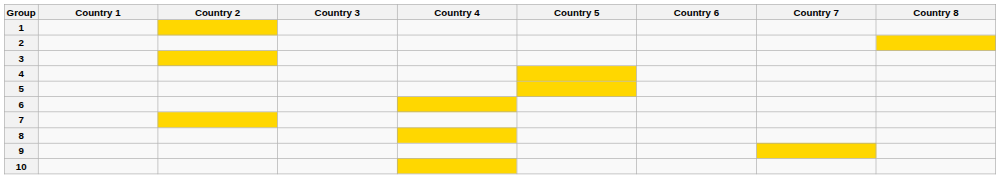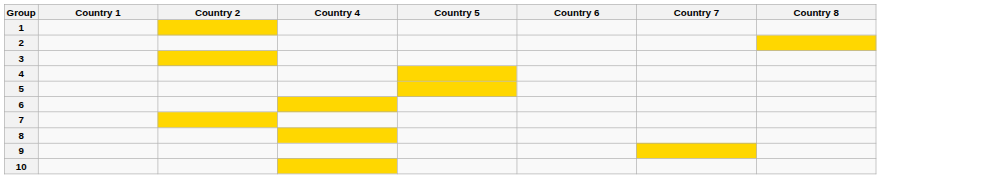- column: Country 3
